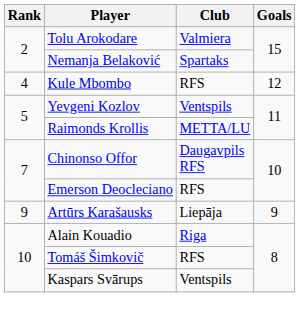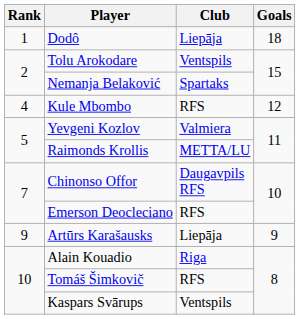+ row: 1 | Dodô | Liepāja | 18
Tolu Arokodare | Club: Valmiera -> Ventspils
Yevgeni Kozlov | Club: Ventspils -> Valmiera
